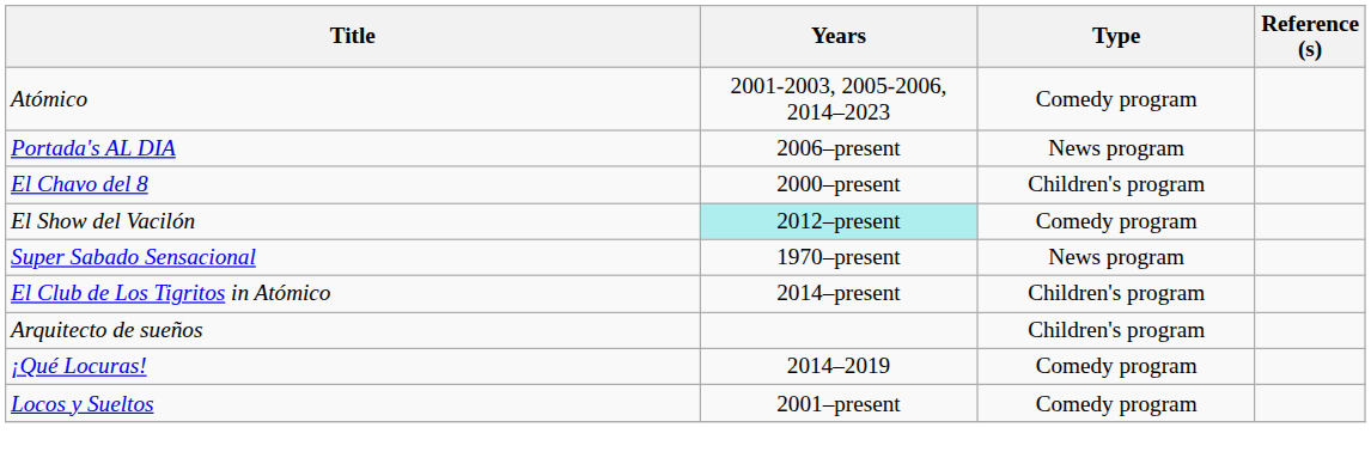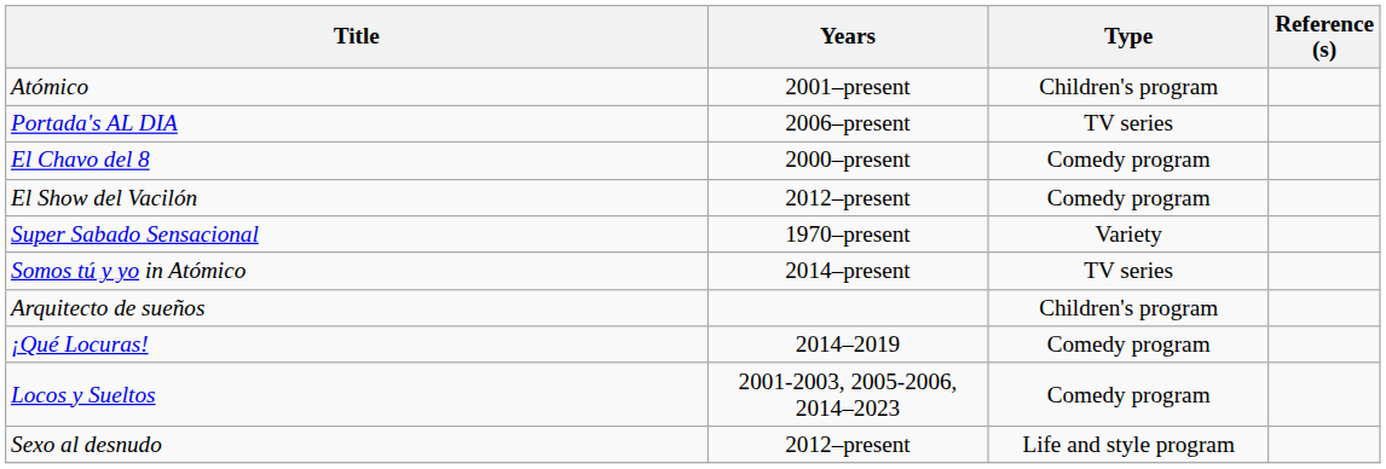Atómico | Years: 2001-2003, 2005-2006, 2014–2023 -> 2001–present
Atómico | Type: Comedy program -> Children's program
Portada's AL DIA | Type: News program -> TV series
El Chavo del 8 | Type: Children's program -> Comedy program
El Show del Vacilón | Years: paleturquoise background -> no background
Super Sabado Sensacional | Type: News program -> Variety
- row: El Club de Los Tigritos in Atómico | 2014–present | Children's program
+ row: Somos tú y yo in Atómico | 2014–present | TV series
Locos y Sueltos | Years: 2001–present -> 2001-2003, 2005-2006, 2014–2023
+ row: Sexo al desnudo | 2012–present | Life and style program
